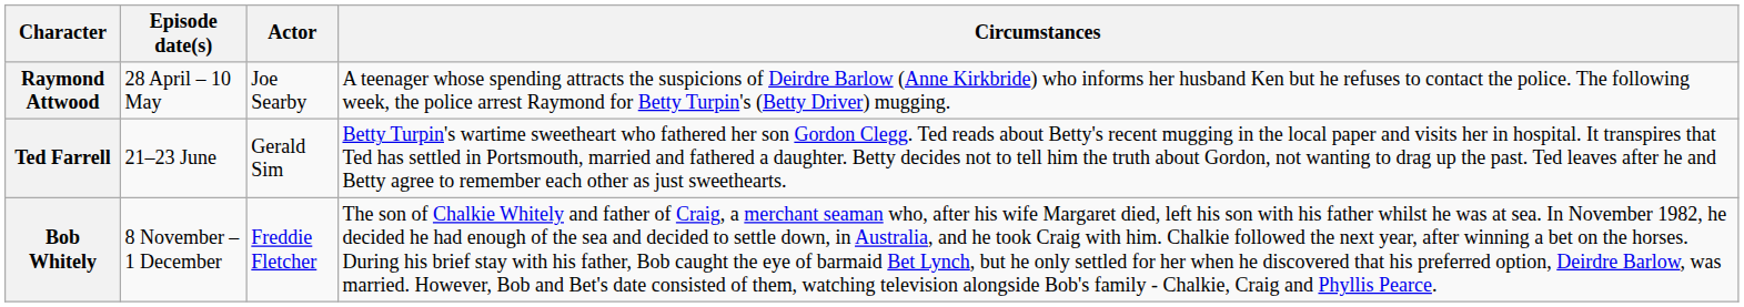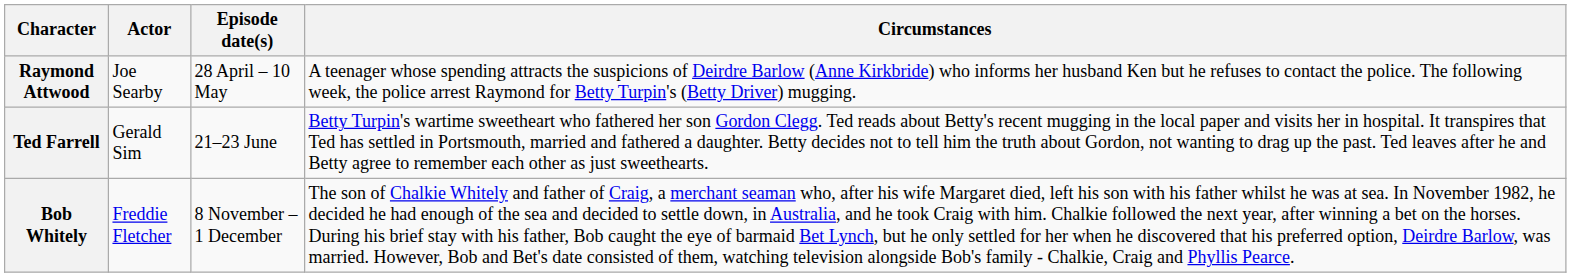columns swapped: Episode date(s) <-> Actor
